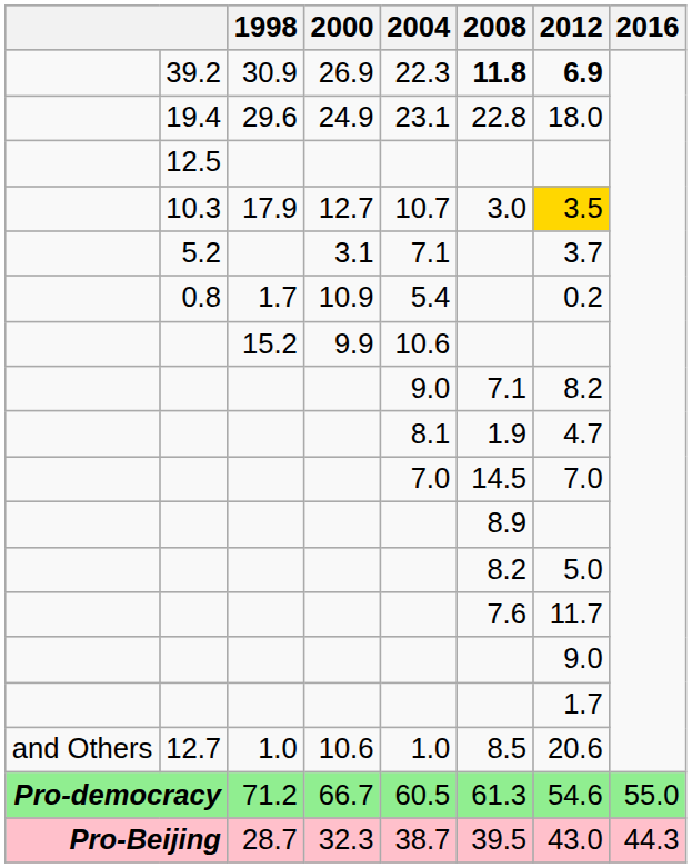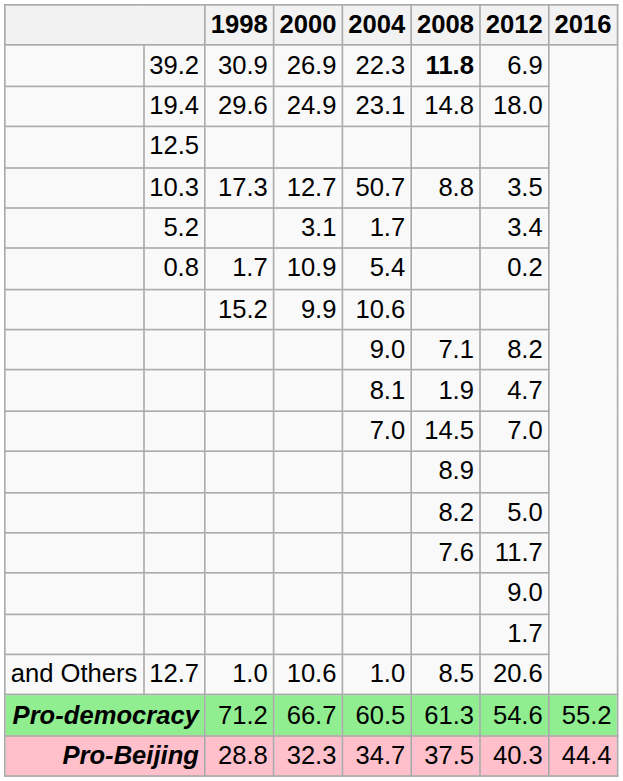39.2 | 2012: bold -> normal
19.4 | 2008: 22.8 -> 14.8
10.3 | 1998: 17.9 -> 17.3
10.3 | 2004: 10.7 -> 50.7
10.3 | 2008: 3.0 -> 8.8
10.3 | 2012: gold background -> no background
5.2 | 2004: 7.1 -> 1.7
5.2 | 2012: 3.7 -> 3.4
Pro-democracy | 2016: 55.0 -> 55.2
Pro-Beijing | 1998: 28.7 -> 28.8
Pro-Beijing | 2004: 38.7 -> 34.7
Pro-Beijing | 2008: 39.5 -> 37.5
Pro-Beijing | 2012: 43.0 -> 40.3
Pro-Beijing | 2016: 44.3 -> 44.4
